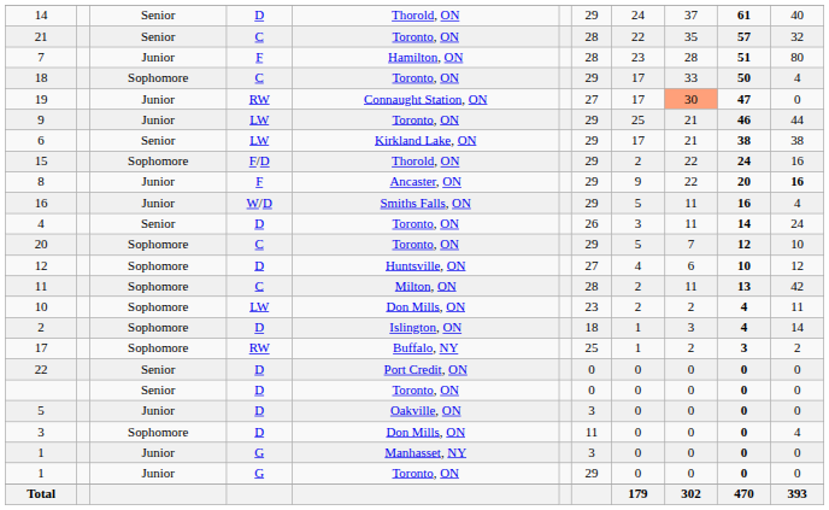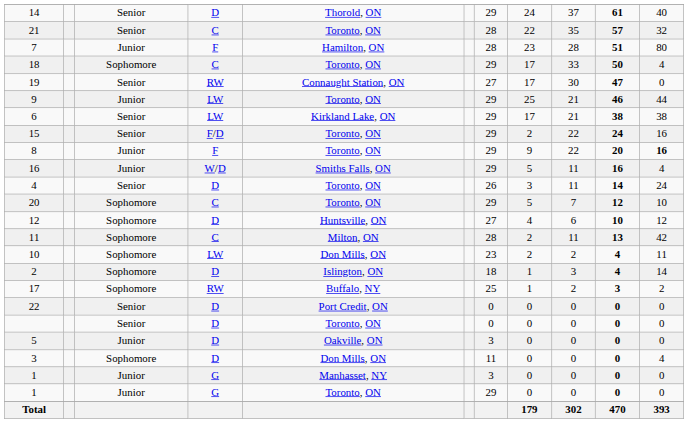19 | column 3: Junior -> Senior
19 | column 9: lightsalmon background -> no background
15 | column 3: Sophomore -> Senior
15 | column 5: Thorold, ON -> Toronto, ON
8 | column 5: Ancaster, ON -> Toronto, ON
